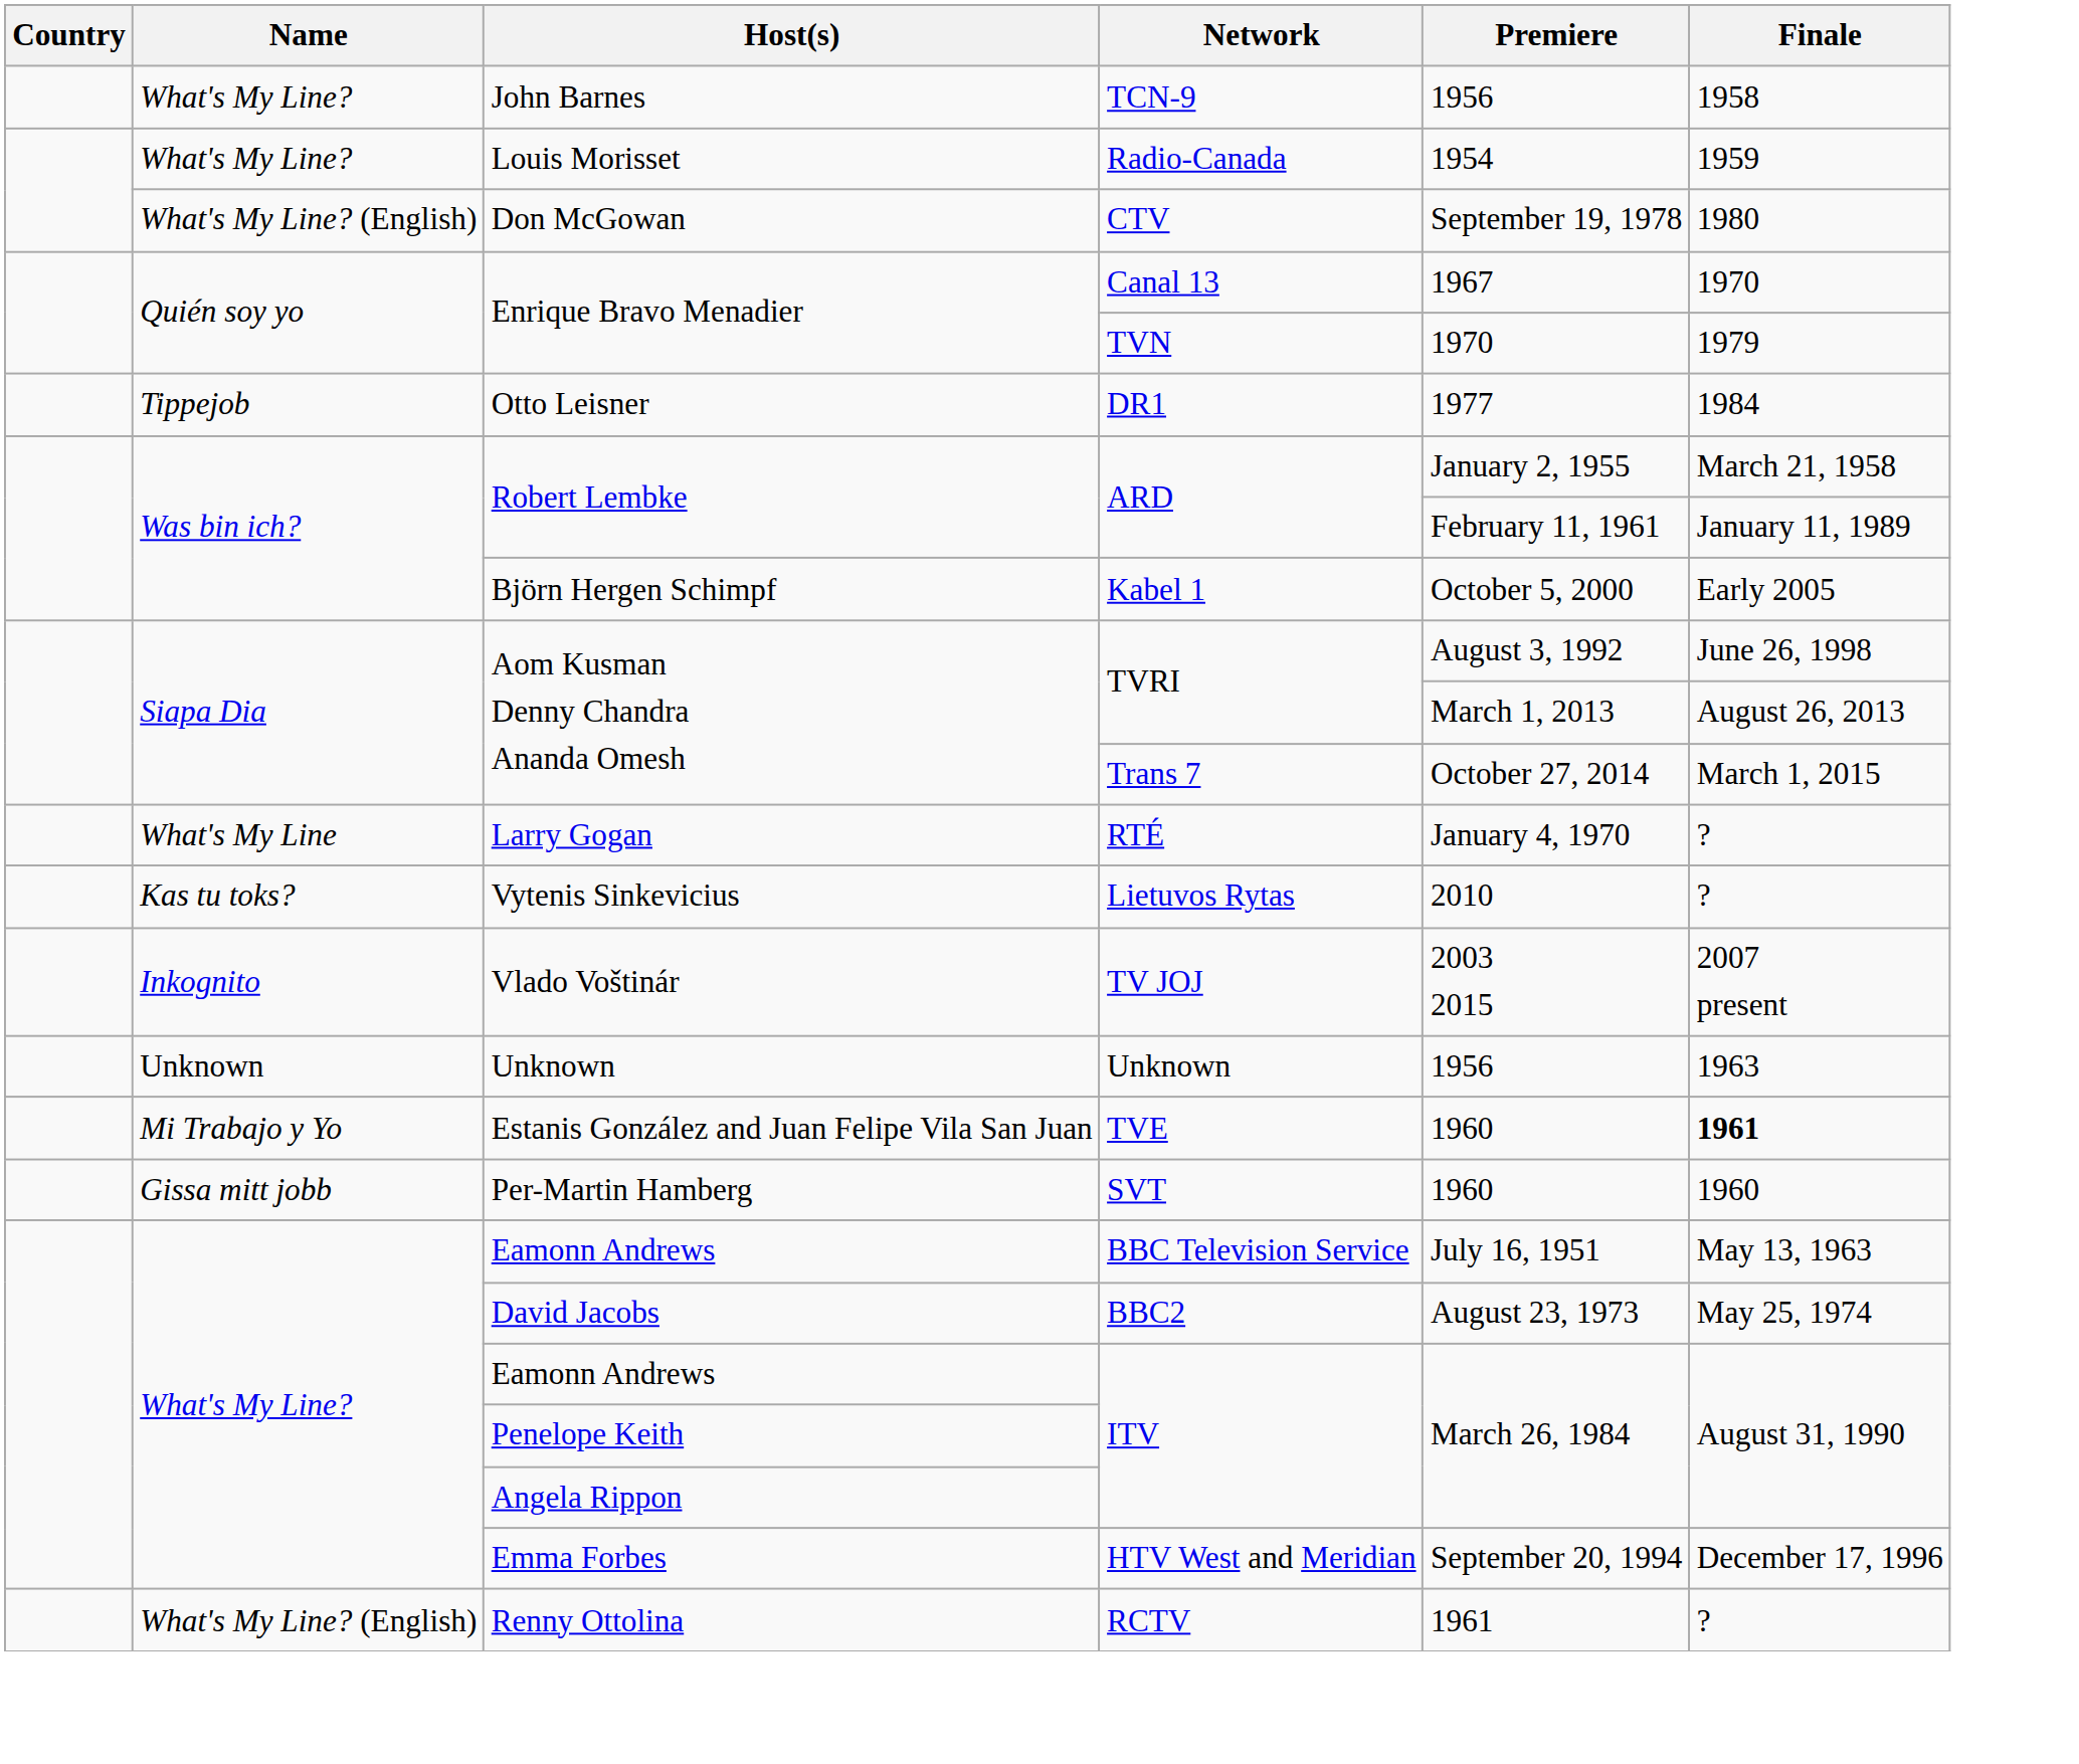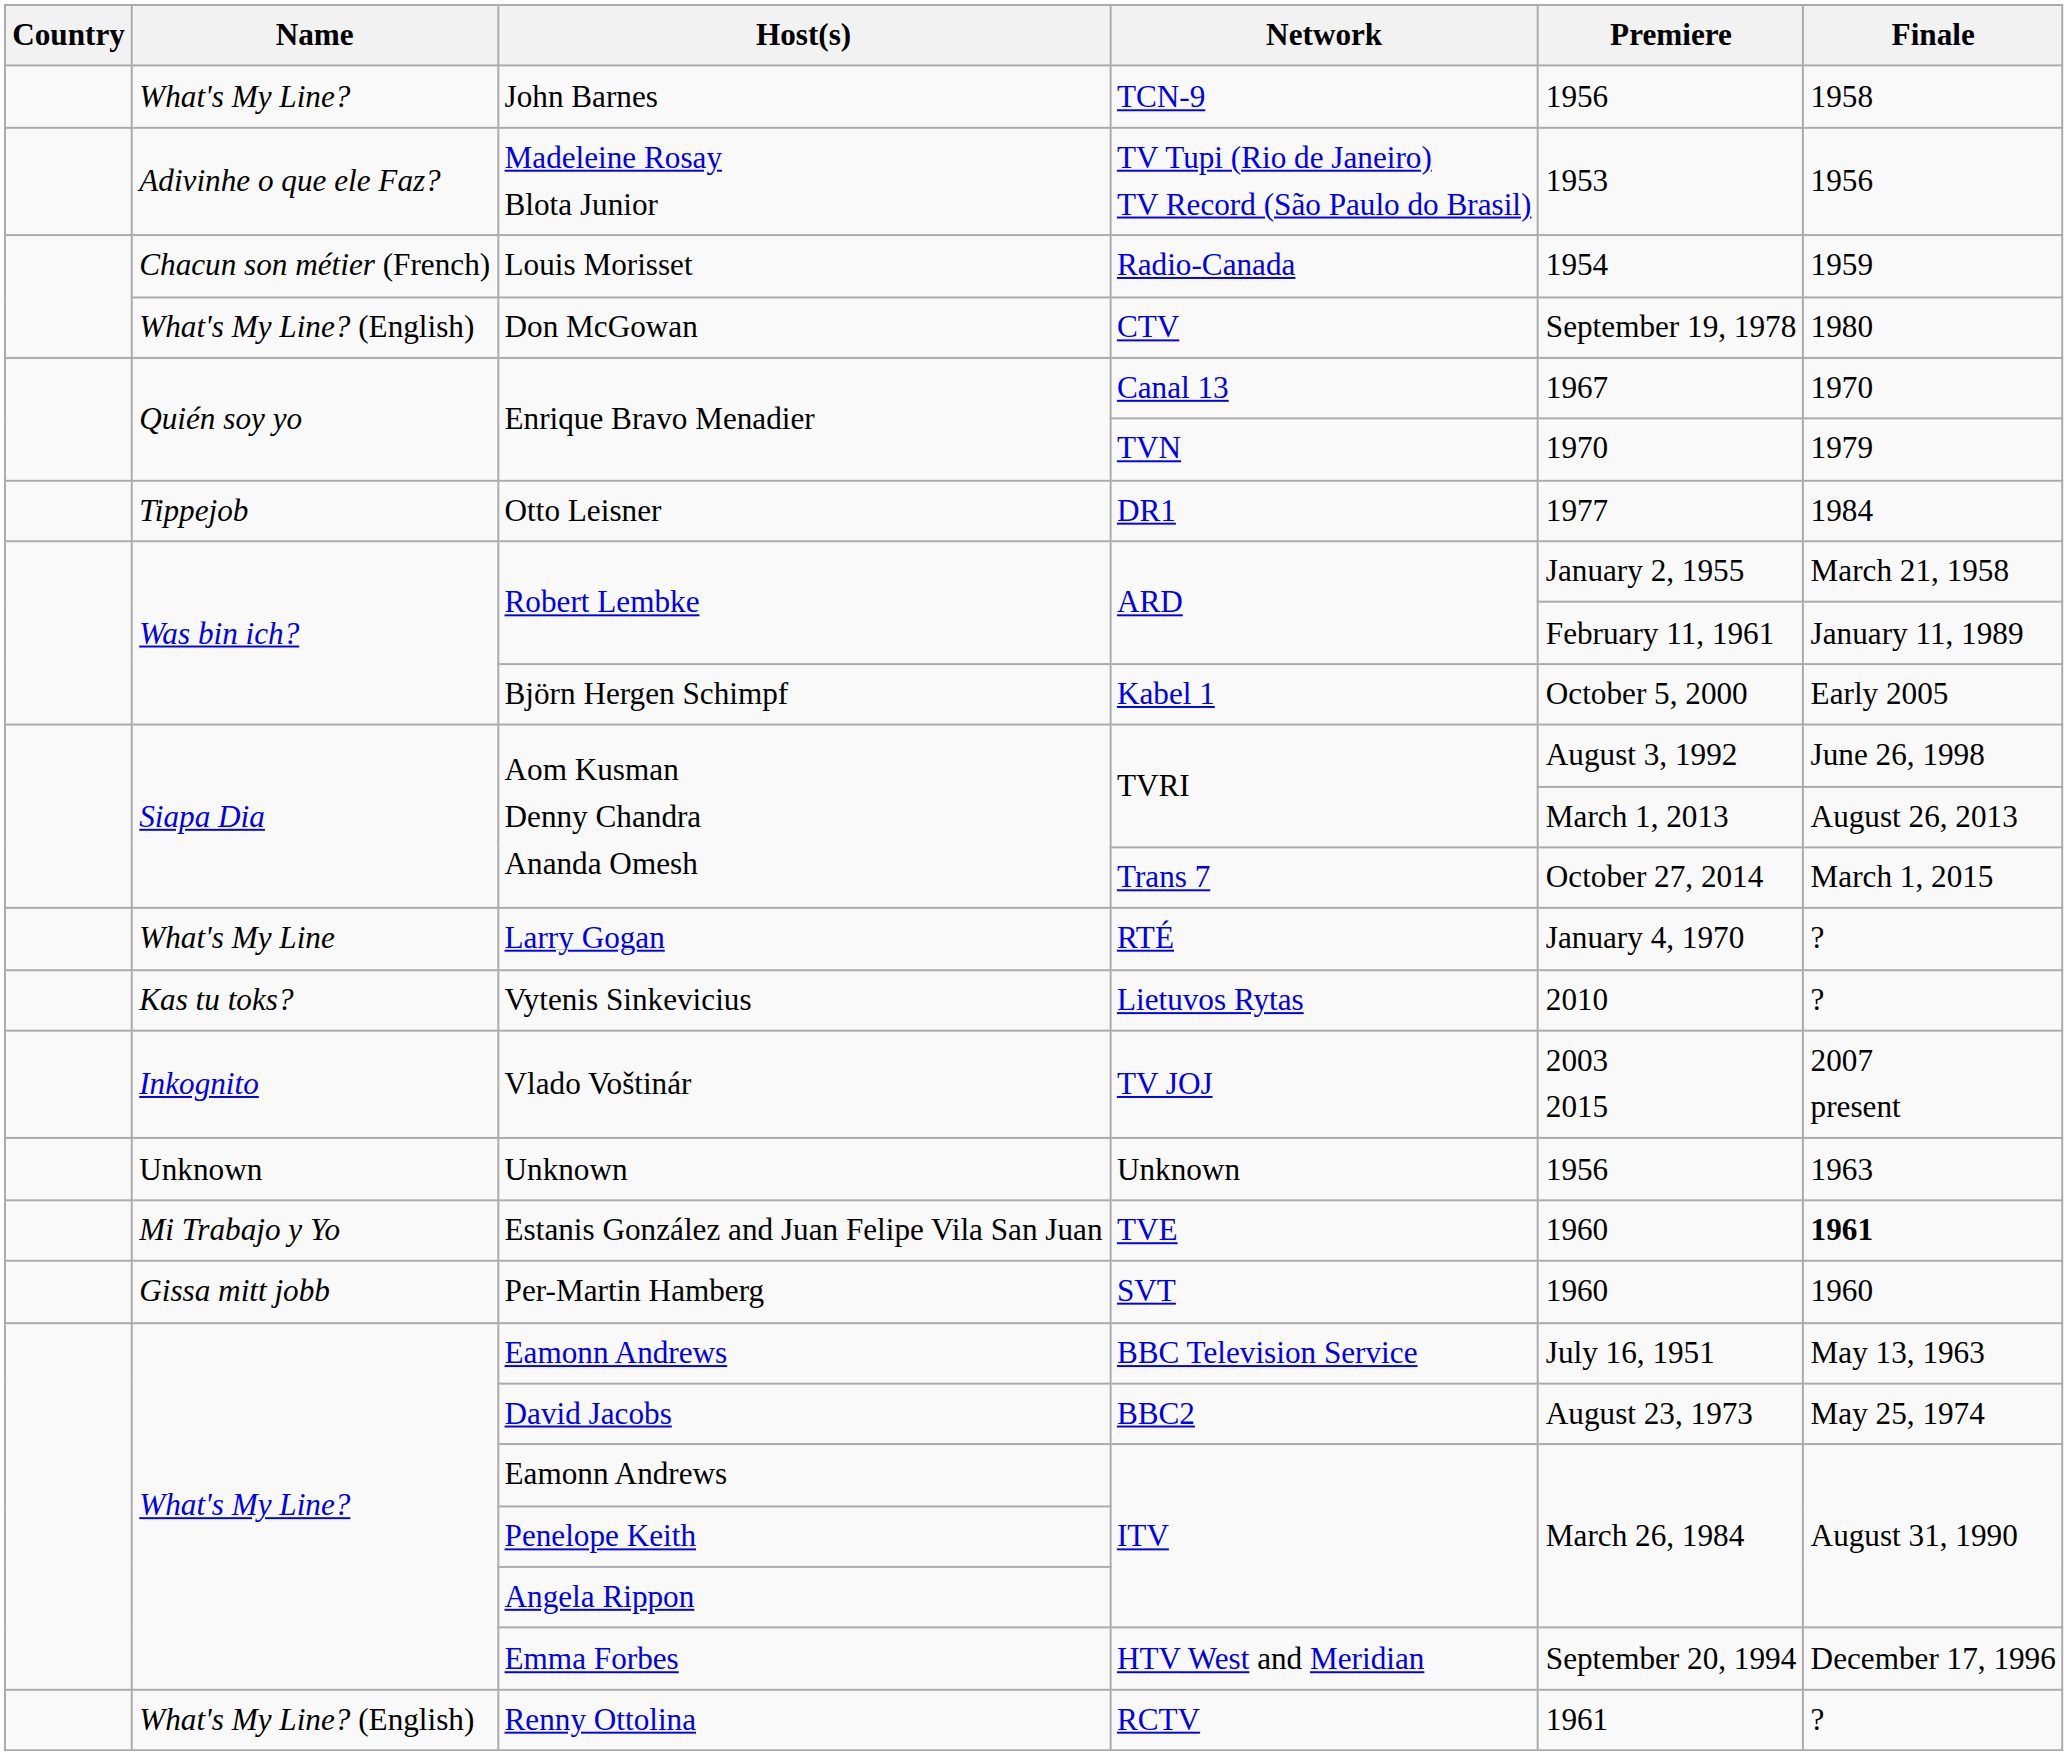+ row: Adivinhe o que ele Faz? | Madeleine Rosay Blota Junior | TV Tupi (Rio de Janeiro) TV Record (São Paulo do Brasil) | 1953 | 1956
Radio-Canada | Name: What's My Line? -> Chacun son métier (French)
